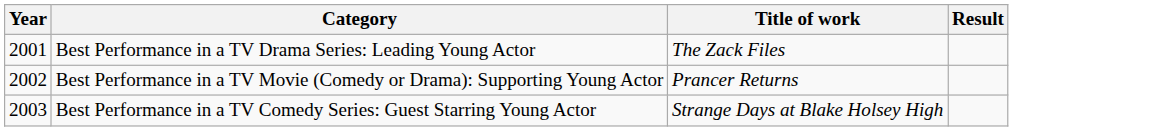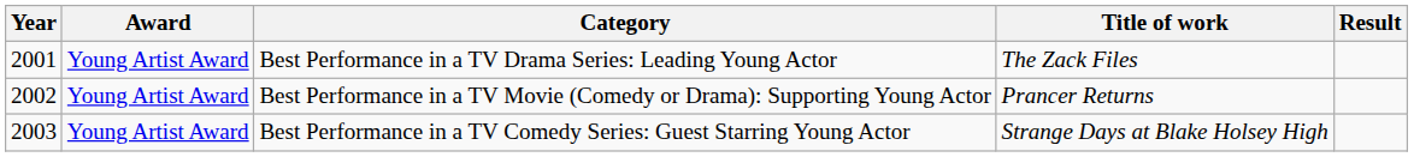+ column: Award | Young Artist Award | Young Artist Award | Young Artist Award
